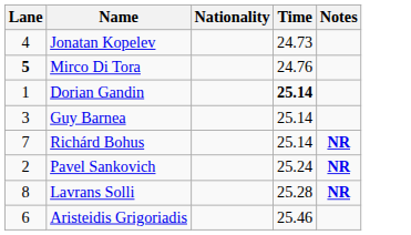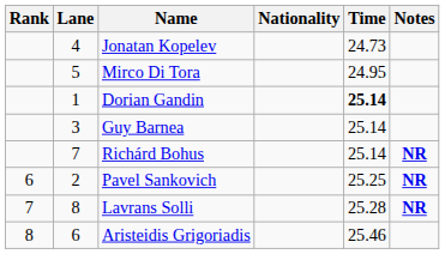+ column: Rank | 6 | 7 | 8
Mirco Di Tora | Lane: bold -> normal
Mirco Di Tora | Time: 24.76 -> 24.95
Pavel Sankovich | Time: 25.24 -> 25.25
